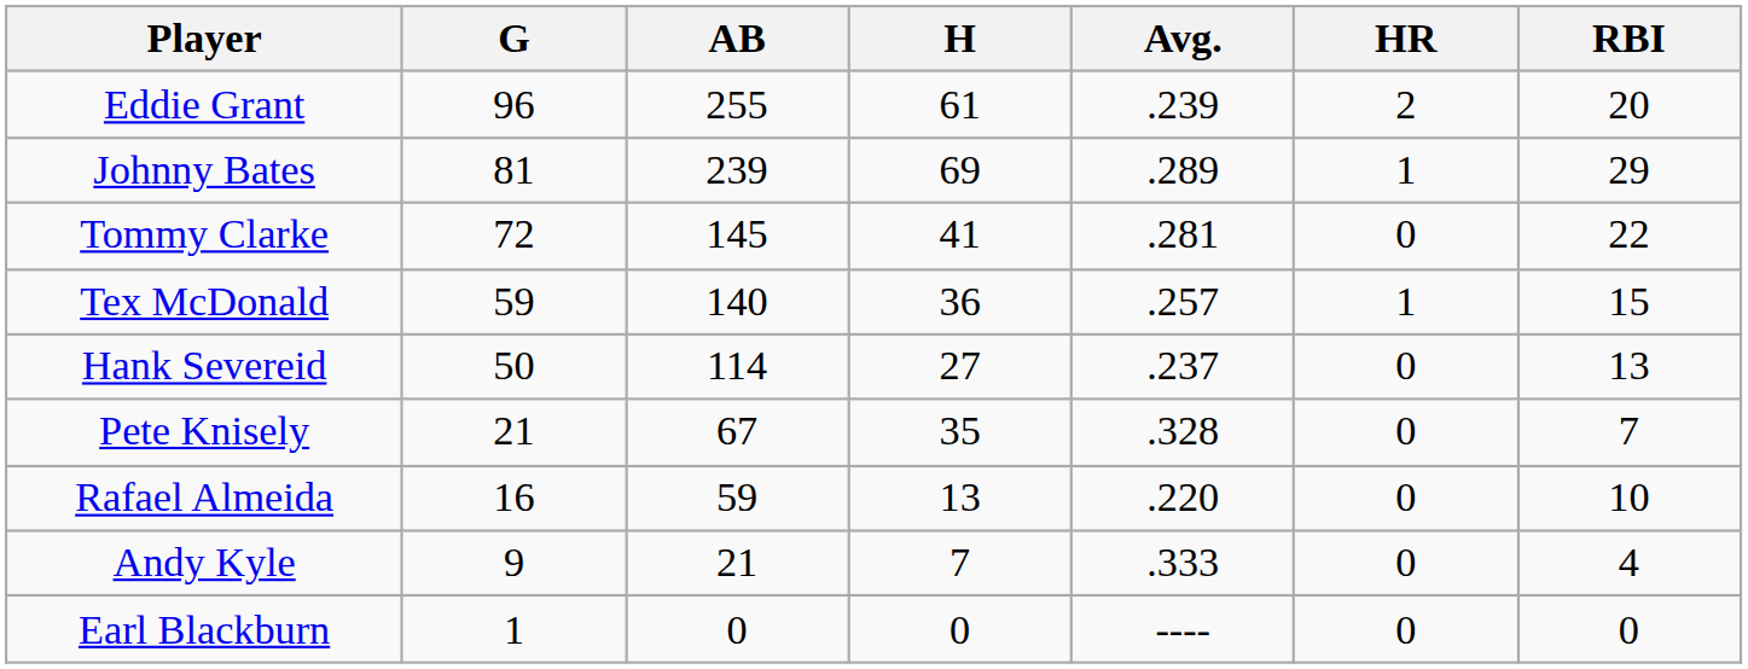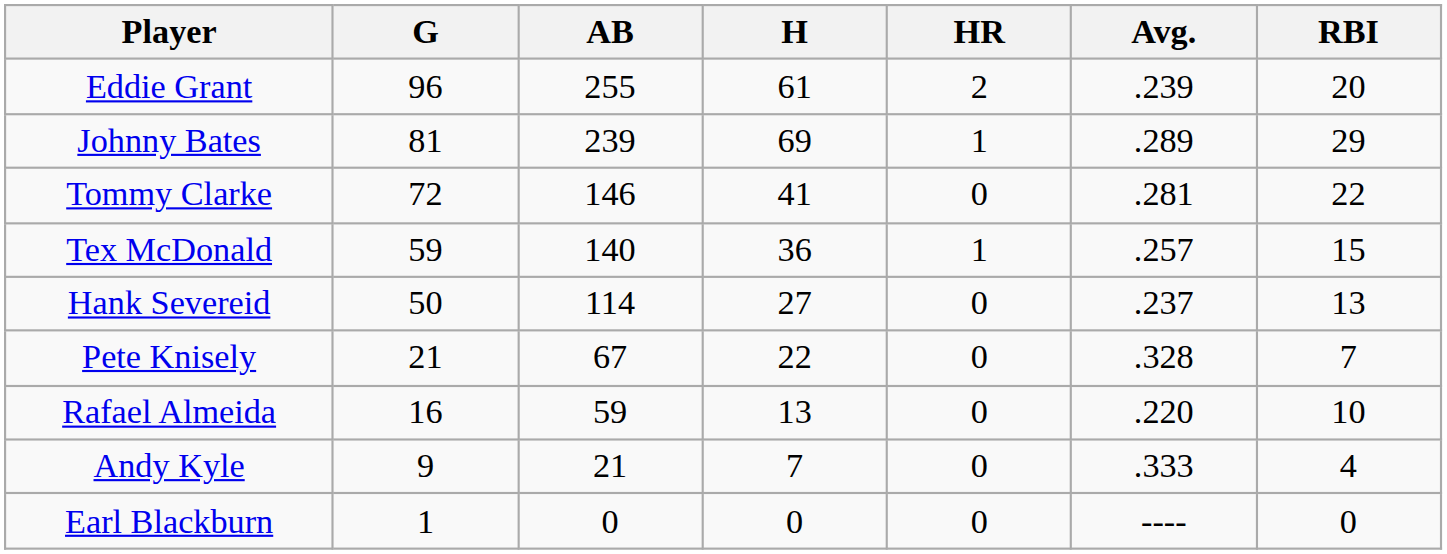columns swapped: Avg. <-> HR
Tommy Clarke | AB: 145 -> 146
Pete Knisely | H: 35 -> 22
